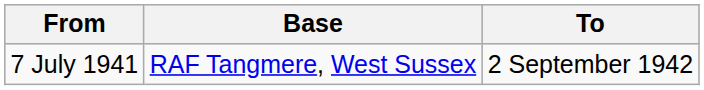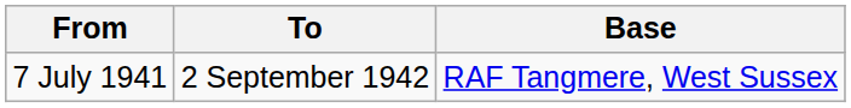columns swapped: To <-> Base
